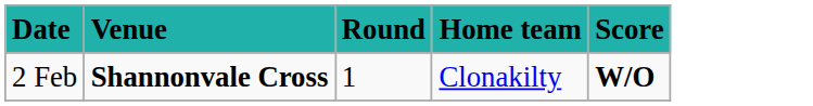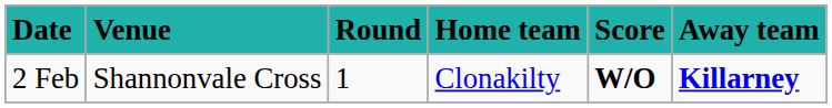+ column: Away team | Killarney
2 Feb | Venue: bold -> normal
